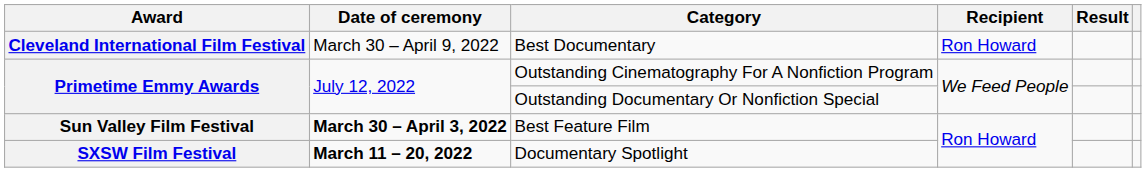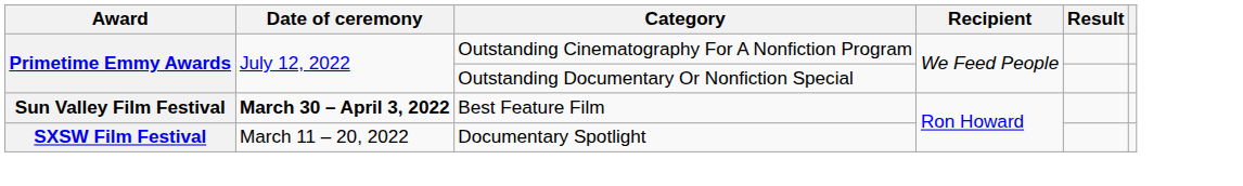- row: Cleveland International Film Festival | March 30 – April 9, 2022 | Best Documentary | Ron Howard
Documentary Spotlight | Date of ceremony: bold -> normal
